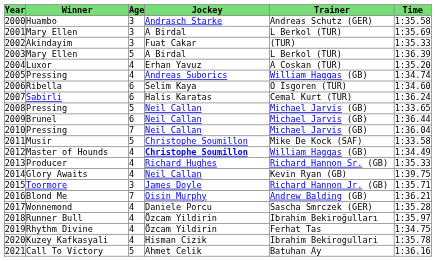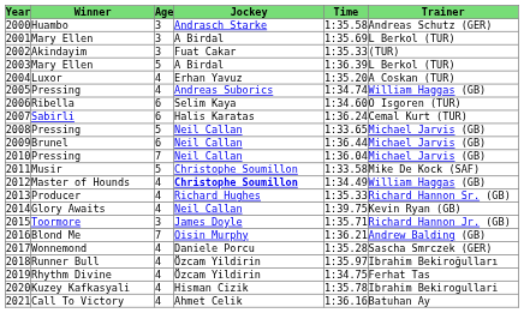columns swapped: Trainer <-> Time
2021 | Age: 5 -> 4
